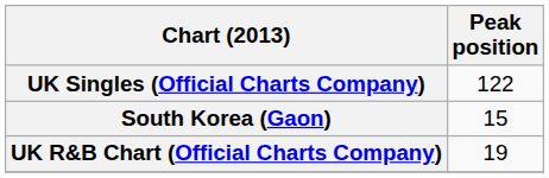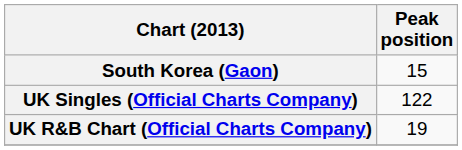rows swapped: South Korea (Gaon) <-> UK Singles (Official Charts Company)
